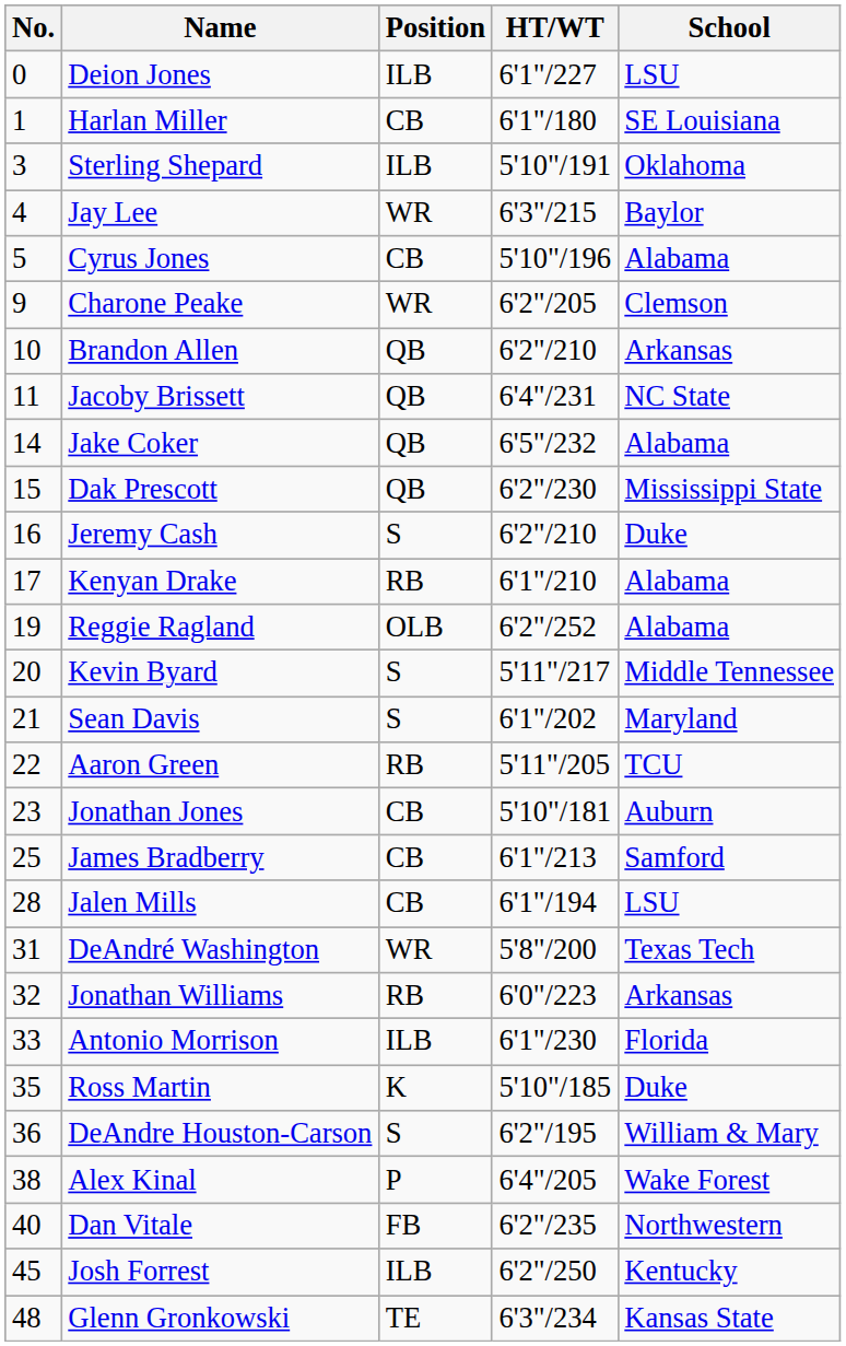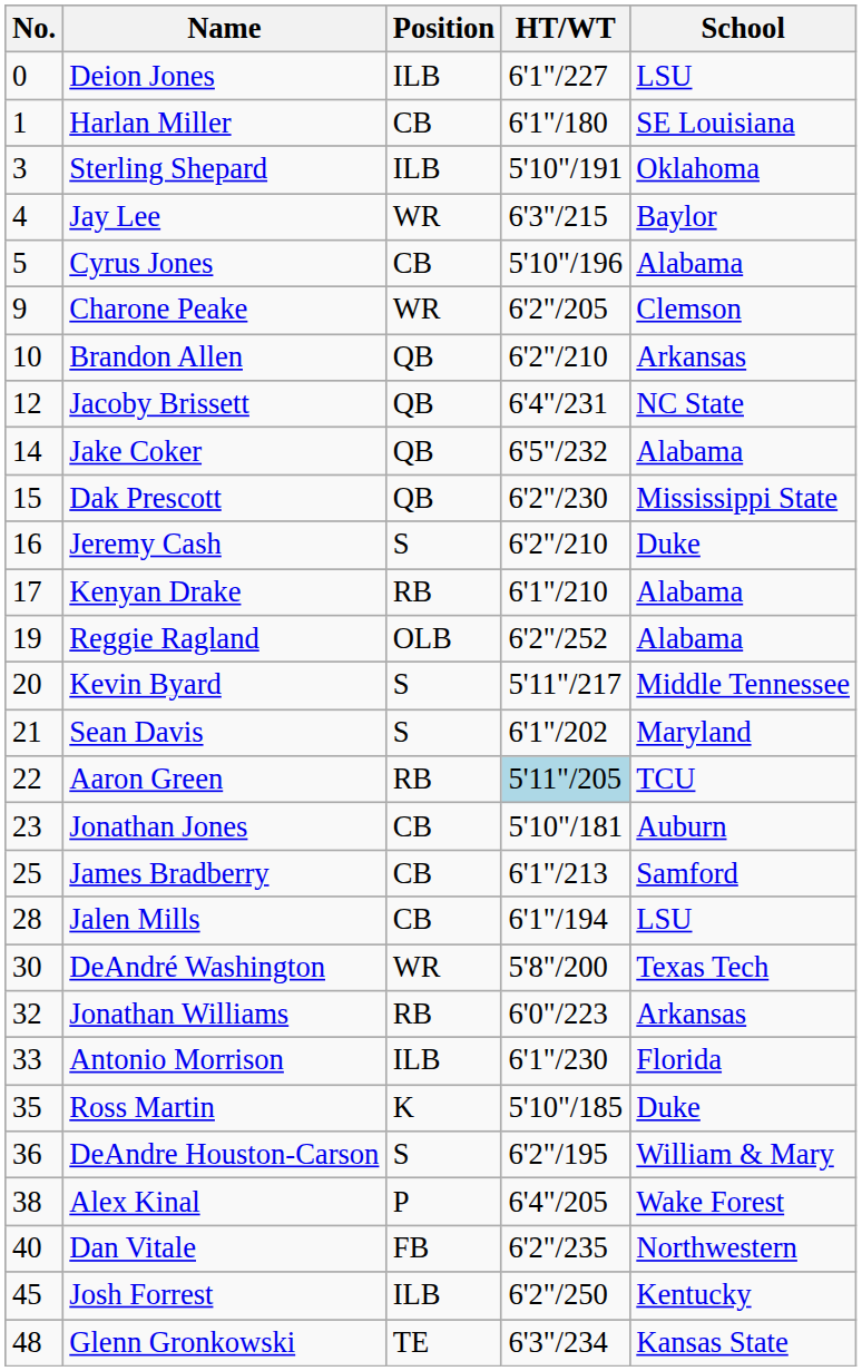Jacoby Brissett | No.: 11 -> 12
Aaron Green | HT/WT: no background -> lightblue background
DeAndré Washington | No.: 31 -> 30
